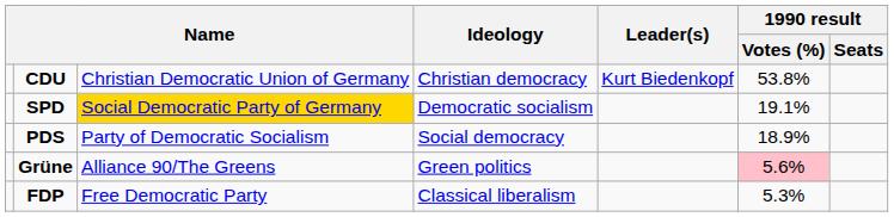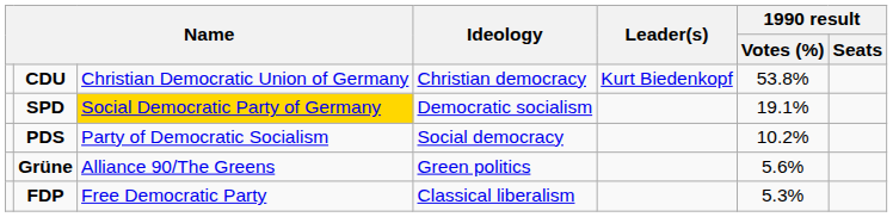PDS | 1990 result / Votes (%): 18.9% -> 10.2%
Grüne | 1990 result / Votes (%): pink background -> no background
